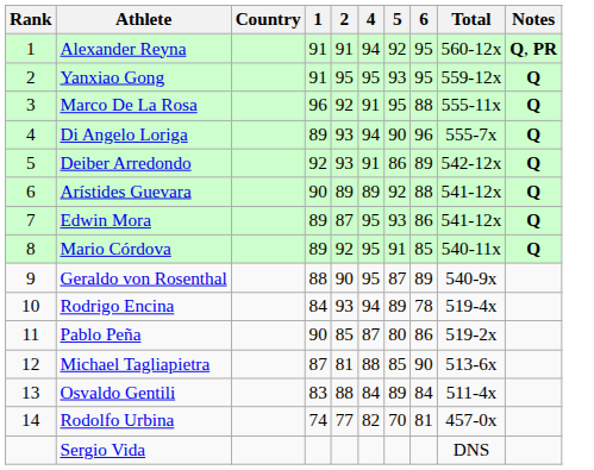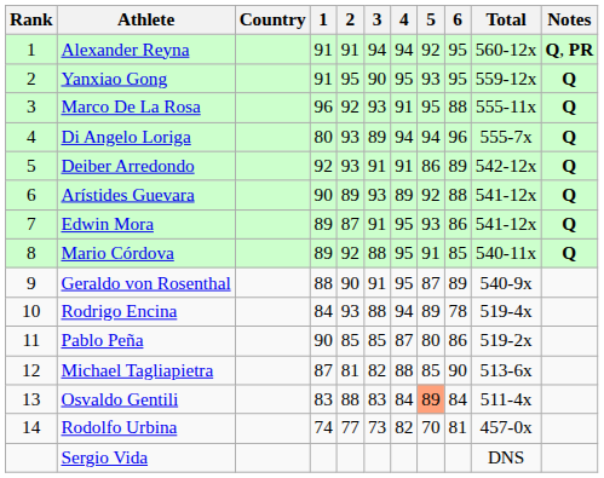+ column: 3 | 94 | 90 | 93 | 89 | 91 | 93 | 91 | 88 | 91 | 88 | 85 | 82 | 83 | 73
Di Angelo Loriga | 1: 89 -> 80
Di Angelo Loriga | 5: 90 -> 94
Osvaldo Gentili | 5: no background -> lightsalmon background
